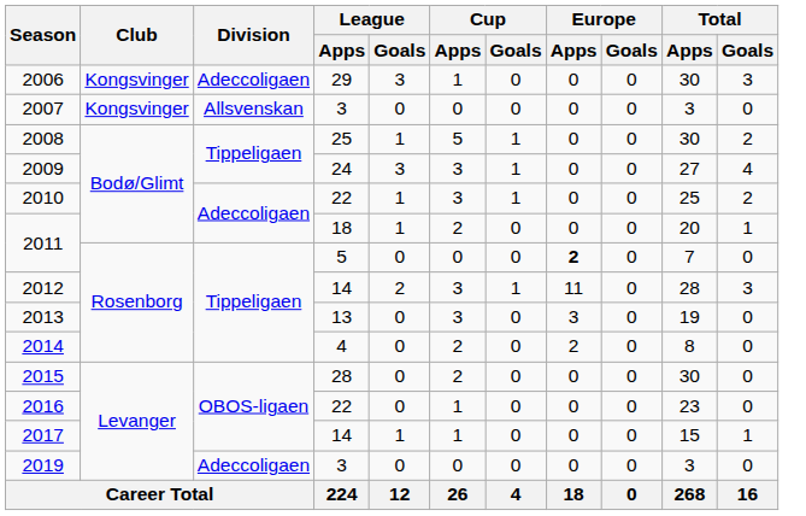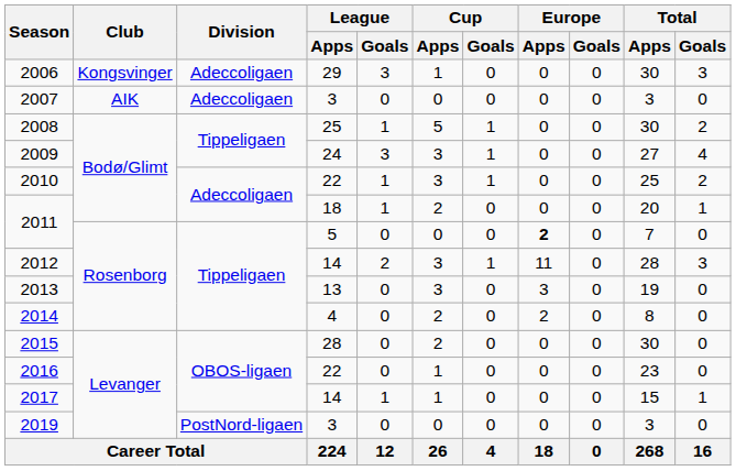2007 | Club: Kongsvinger -> AIK
2007 | Division: Allsvenskan -> Adeccoligaen
2019 | Division: Adeccoligaen -> PostNord-ligaen
